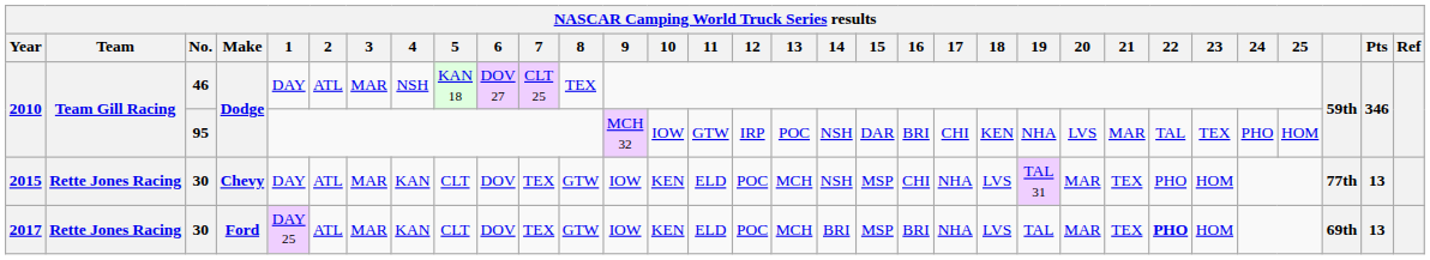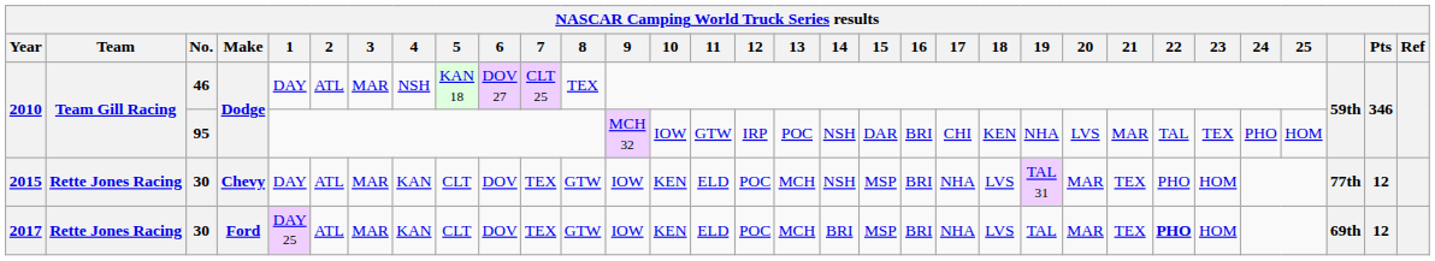2015 | 16: CHI -> BRI
2015 | Pts: 13 -> 12
2017 | Pts: 13 -> 12
